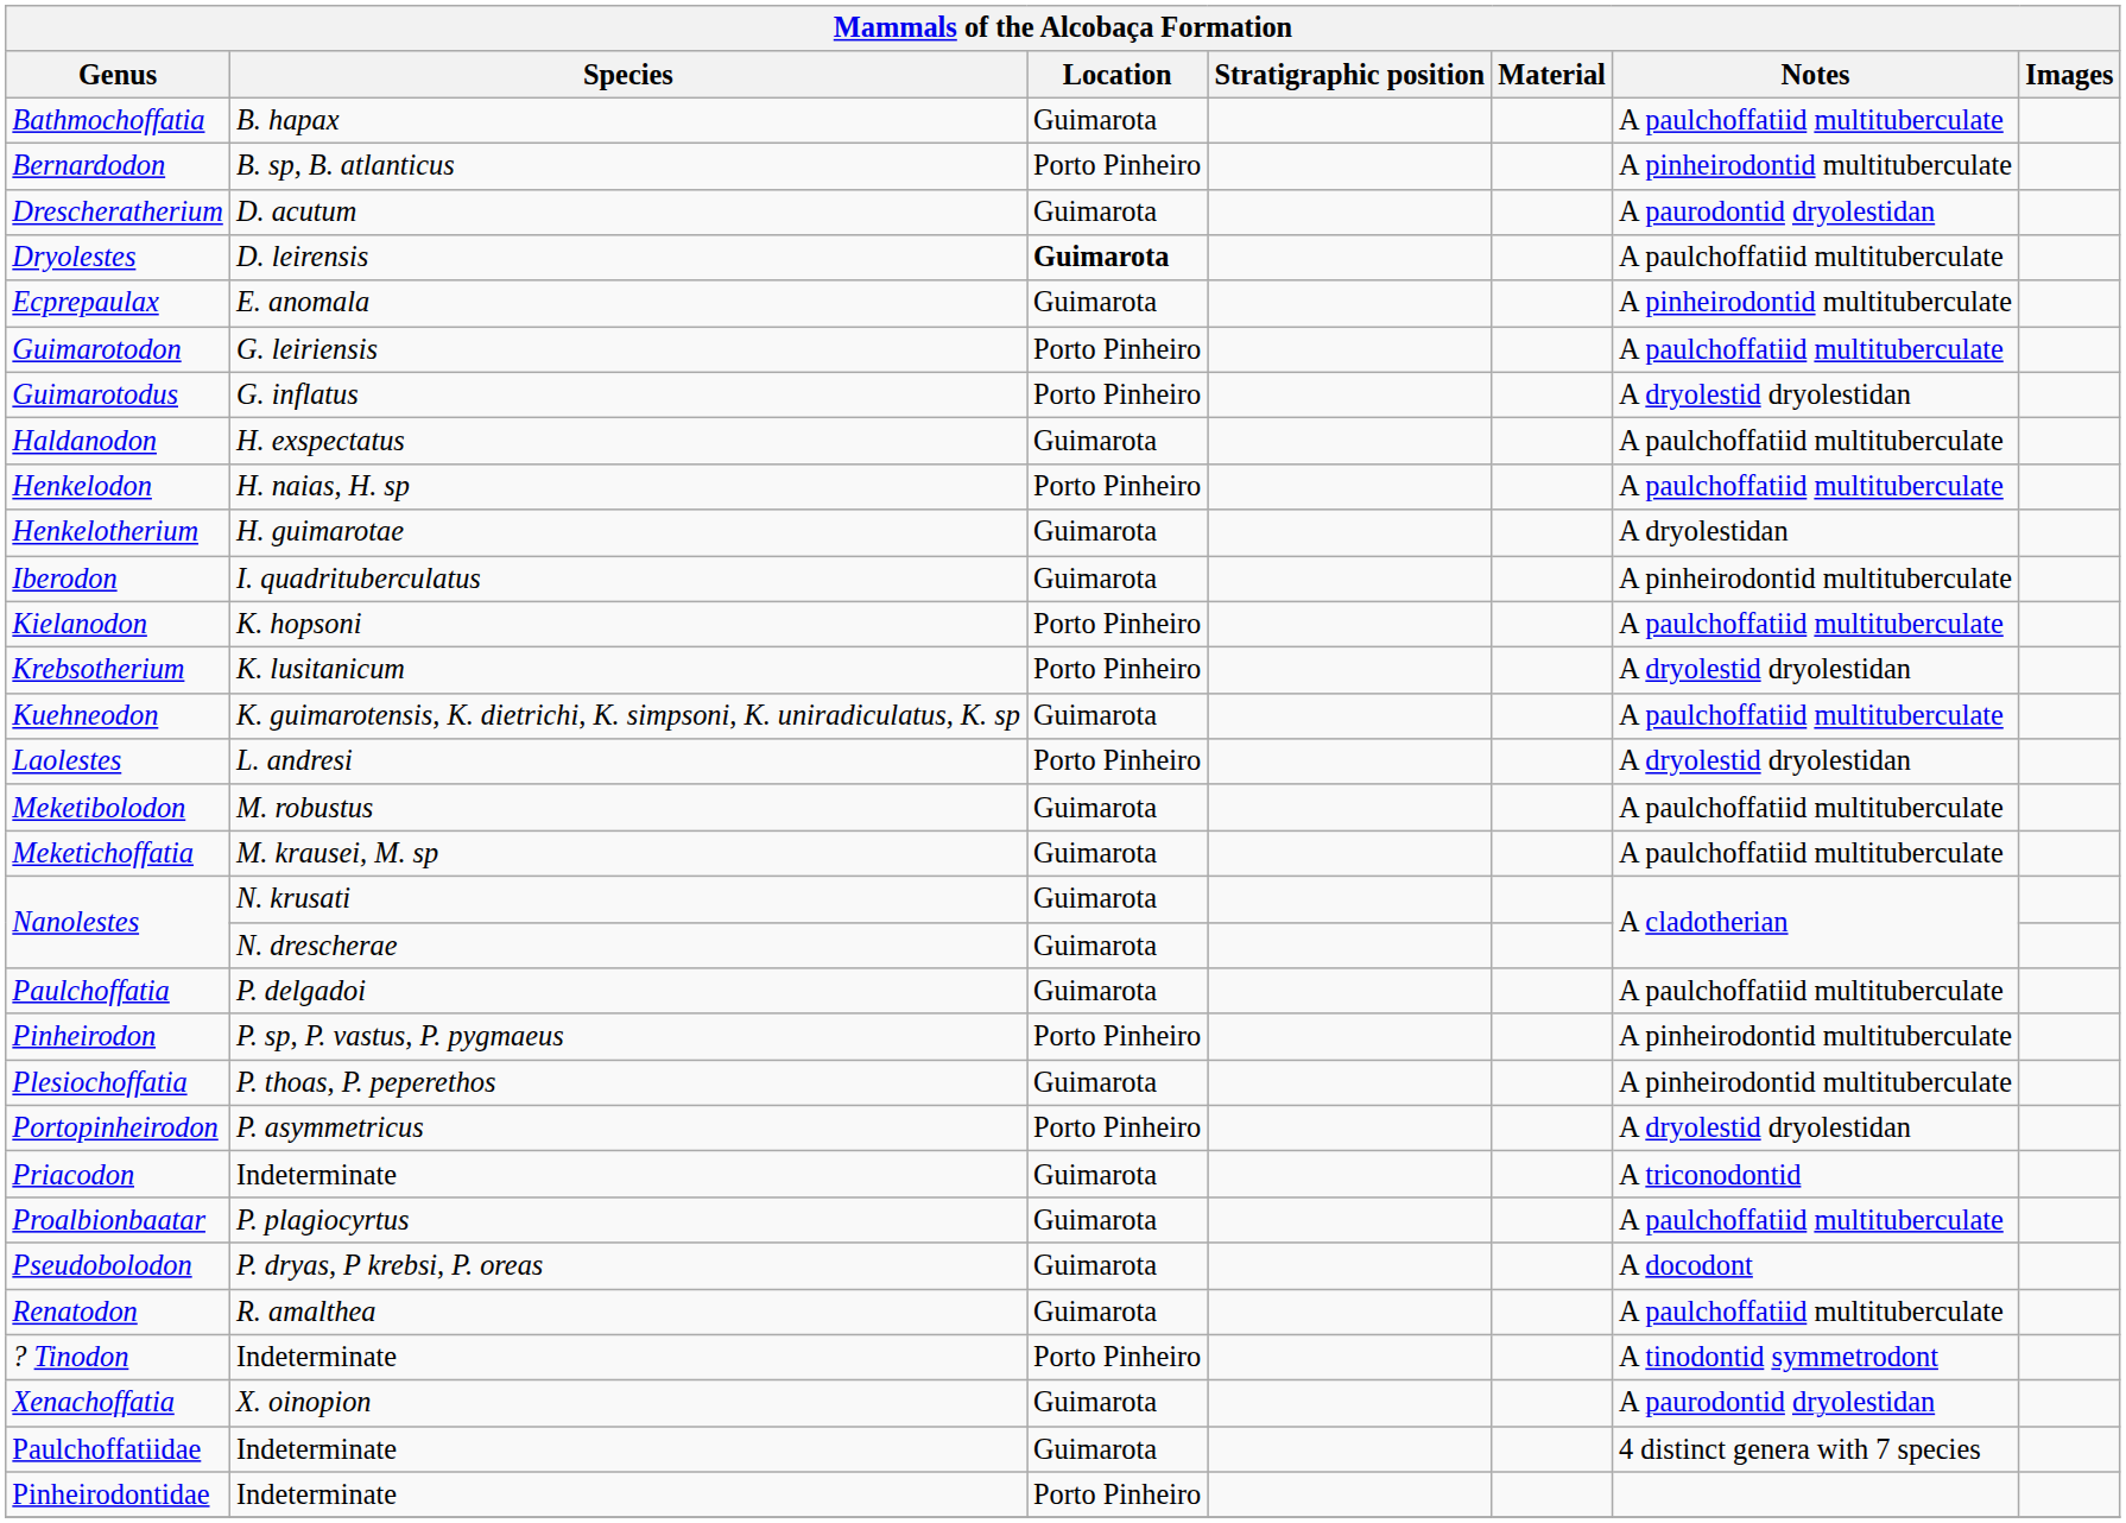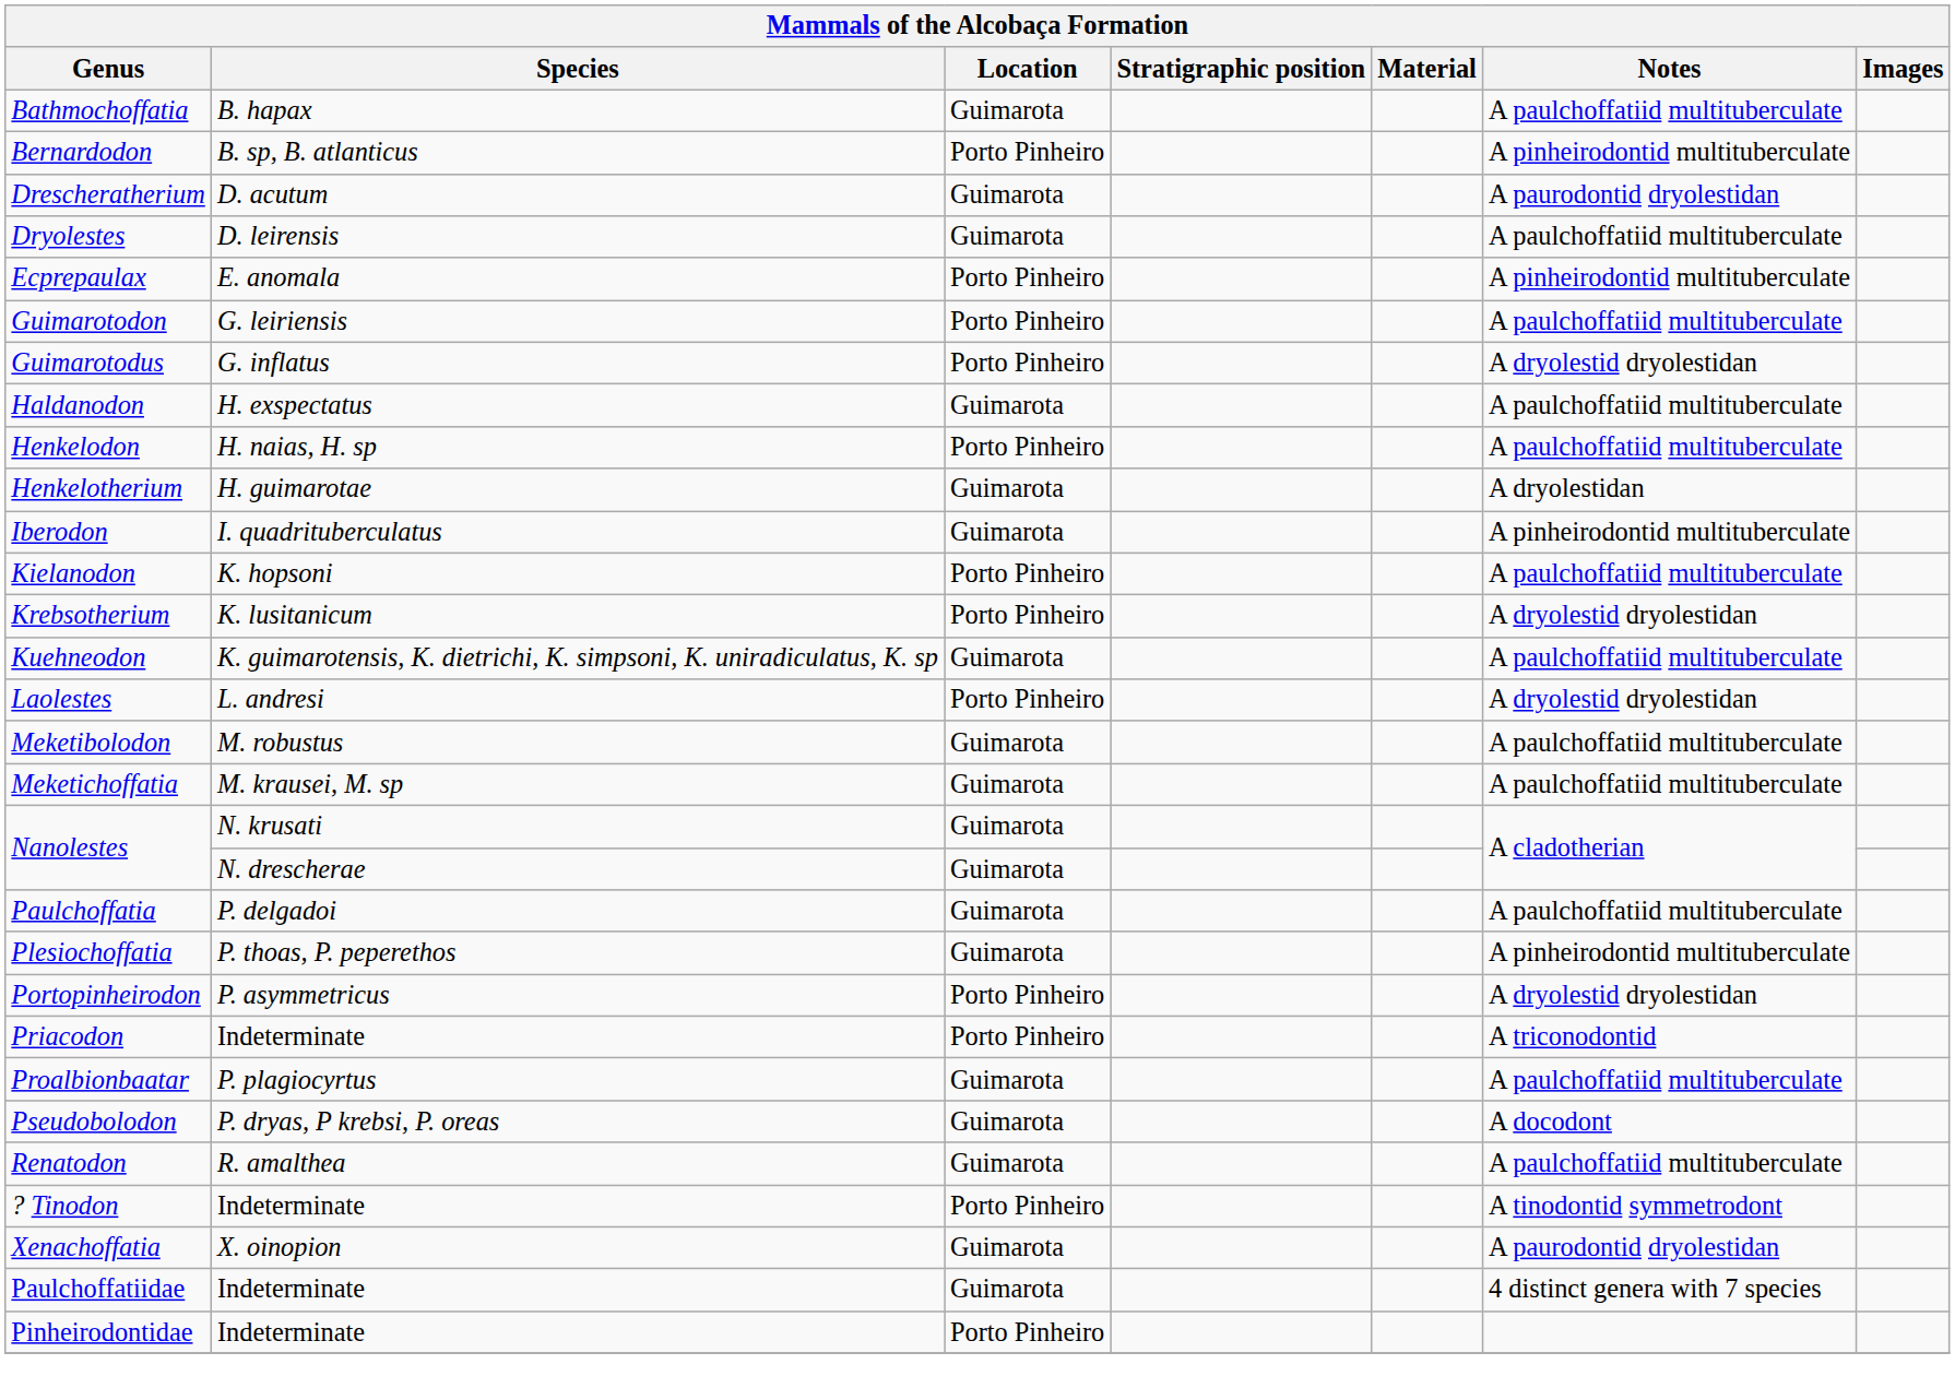Dryolestes | Location: bold -> normal
Ecprepaulax | Location: Guimarota -> Porto Pinheiro
- row: Pinheirodon | P. sp, P. vastus, P. pygmaeus | Porto Pinheiro | A pinheirodontid multituberculate
Priacodon | Location: Guimarota -> Porto Pinheiro
